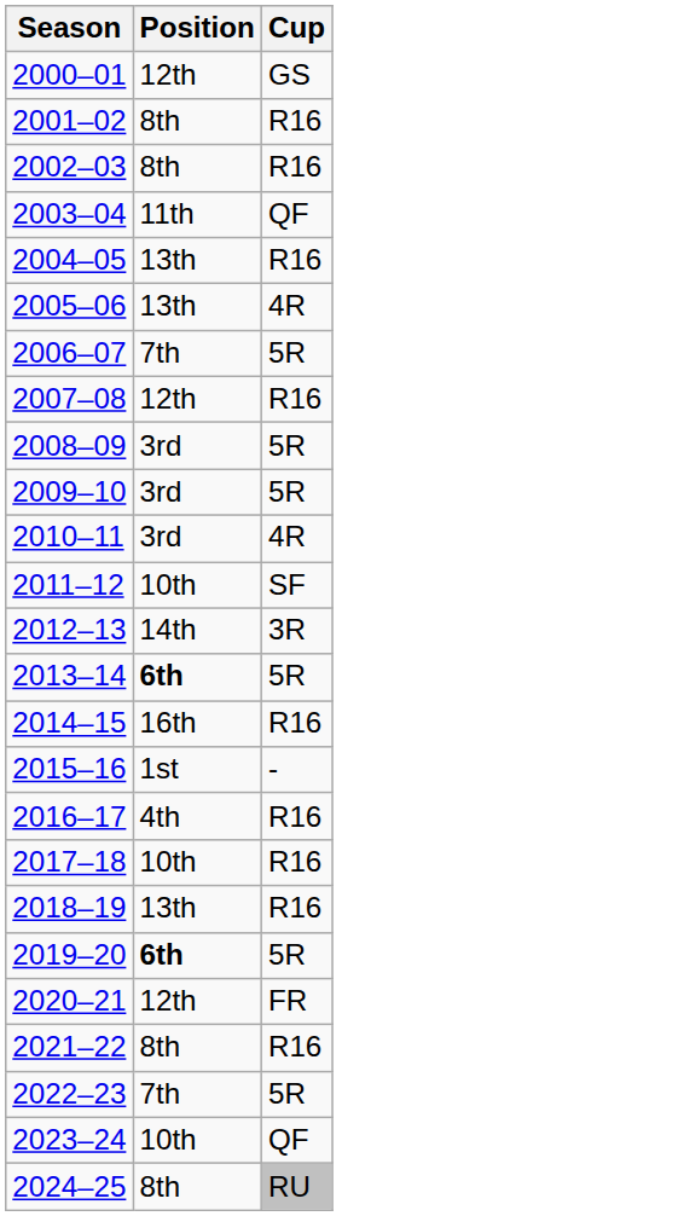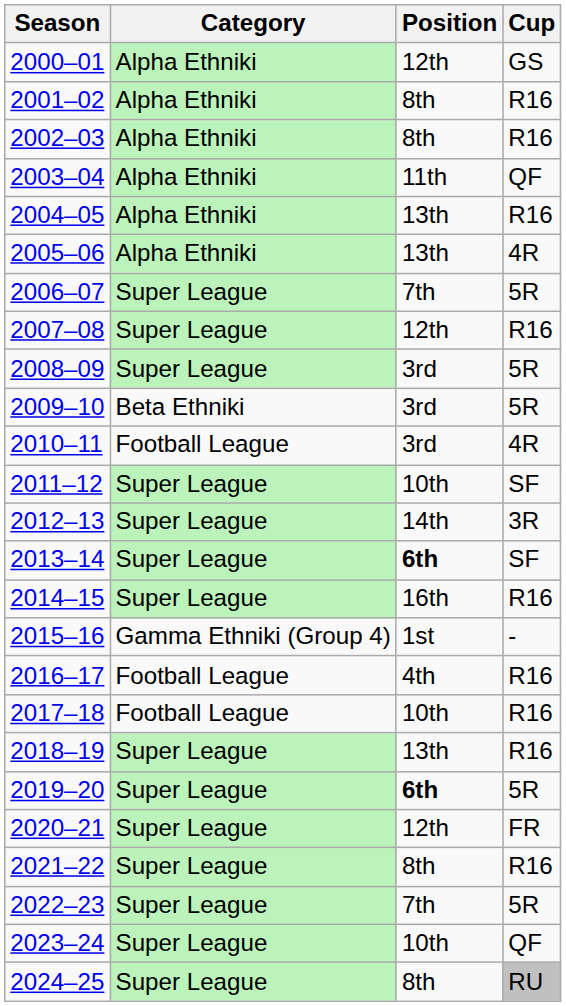+ column: Category | Alpha Ethniki | Alpha Ethniki | Alpha Ethniki | Alpha Ethniki | Alpha Ethniki | Alpha Ethniki | Super League | Super League | Super League | Beta Ethniki | Football League | Super League | Super League | Super League | Super League | Gamma Ethniki (Group 4) | Football League | Football League | Super League | Super League | Super League | Super League | Super League | Super League | Super League
2013–14 | Cup: 5R -> SF
